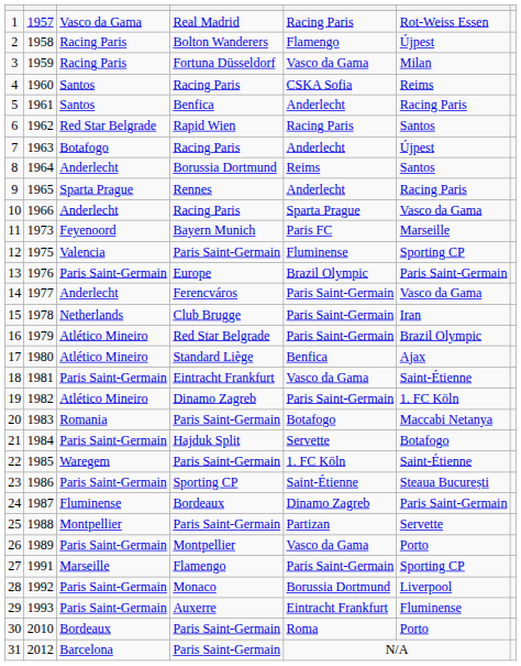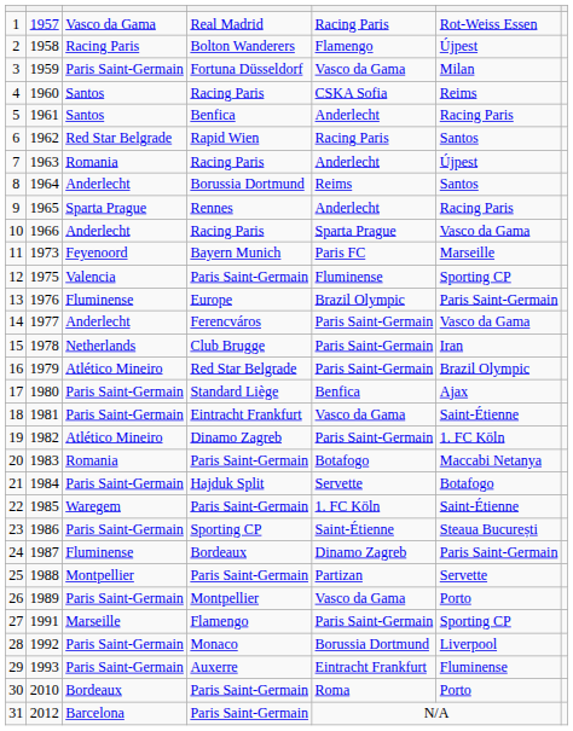3 | column 3: Racing Paris -> Paris Saint-Germain
7 | column 3: Botafogo -> Romania
13 | column 3: Paris Saint-Germain -> Fluminense
17 | column 3: Atlético Mineiro -> Paris Saint-Germain
